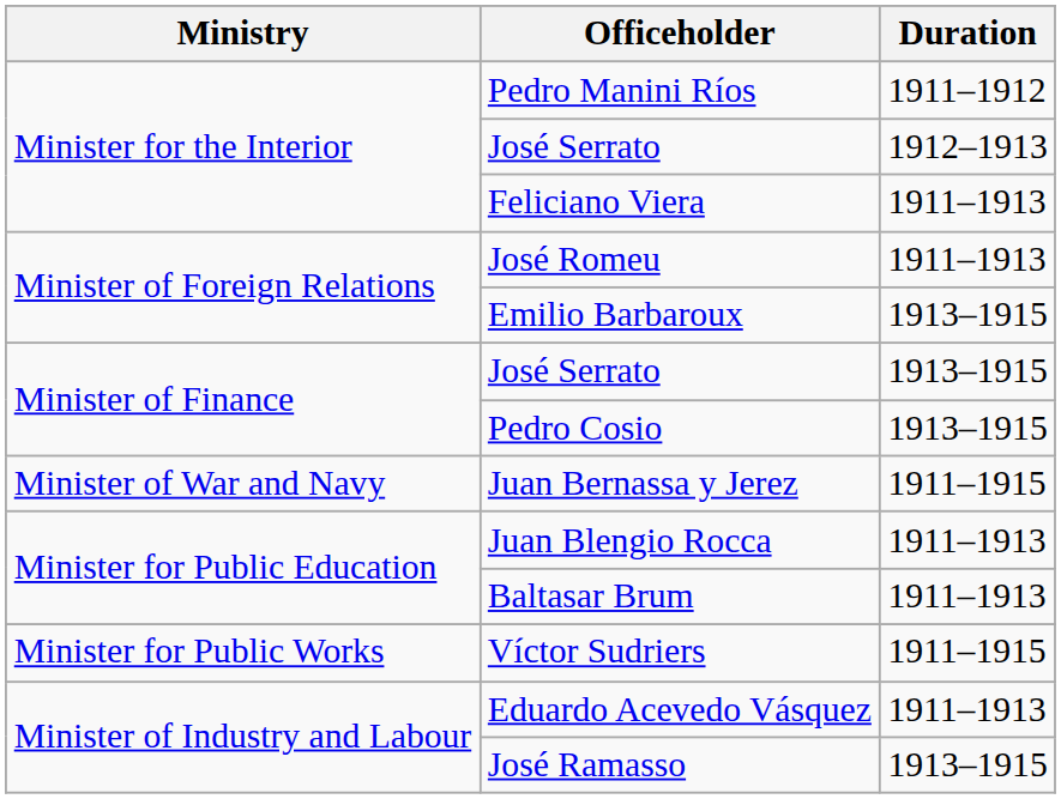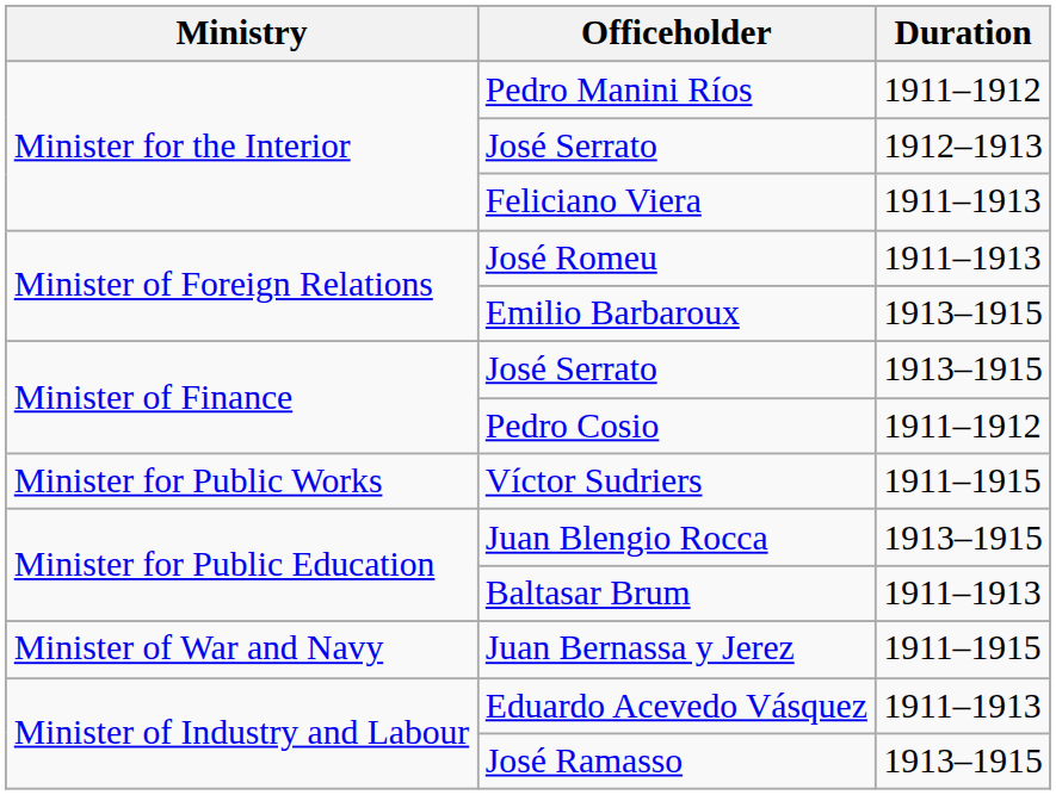Pedro Cosio | Duration: 1913–1915 -> 1911–1912
rows swapped: Juan Bernassa y Jerez <-> Víctor Sudriers
Juan Blengio Rocca | Duration: 1911–1913 -> 1913–1915
